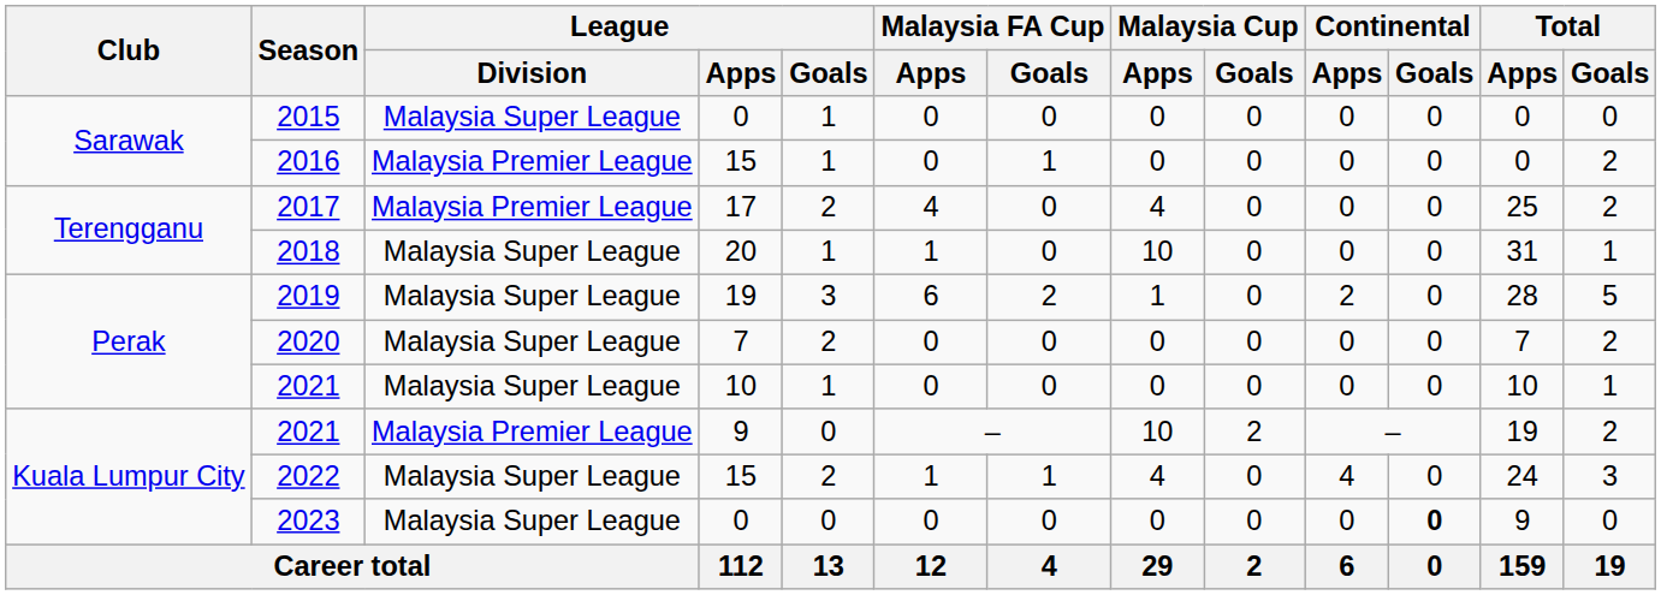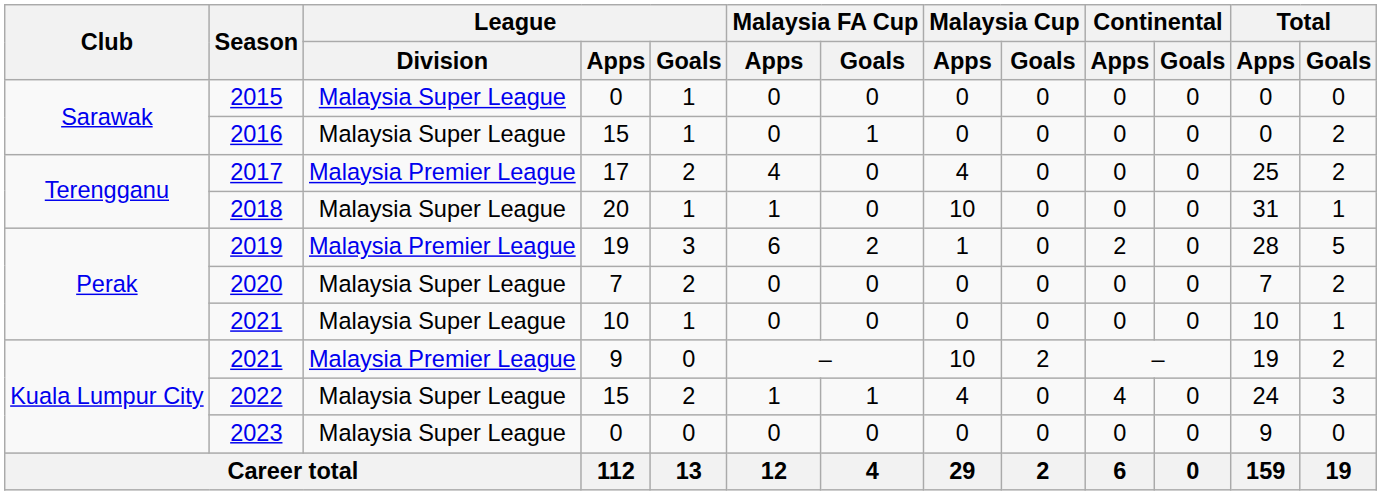2016 | League / Division: Malaysia Premier League -> Malaysia Super League
2019 | League / Division: Malaysia Super League -> Malaysia Premier League
2023 | Continental / Goals: bold -> normal
